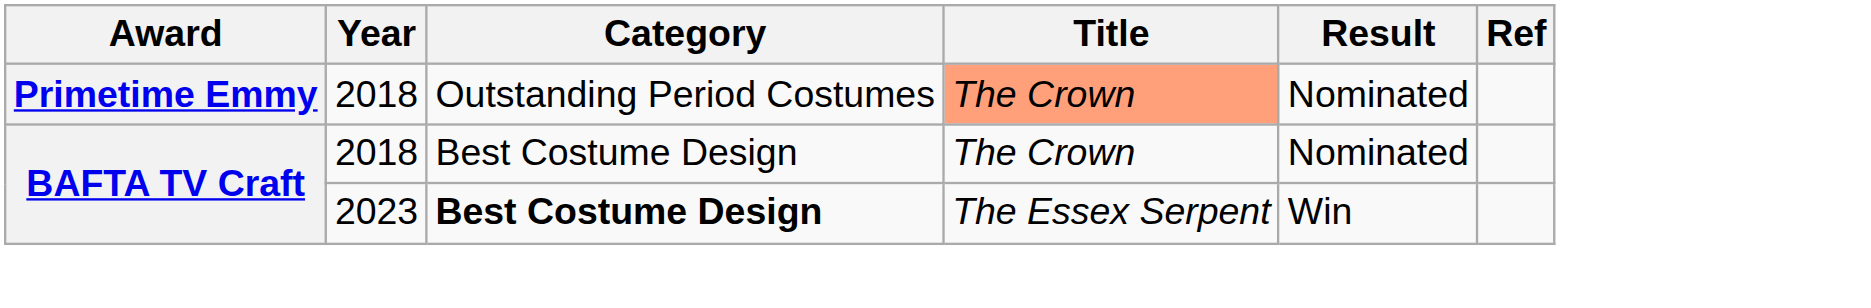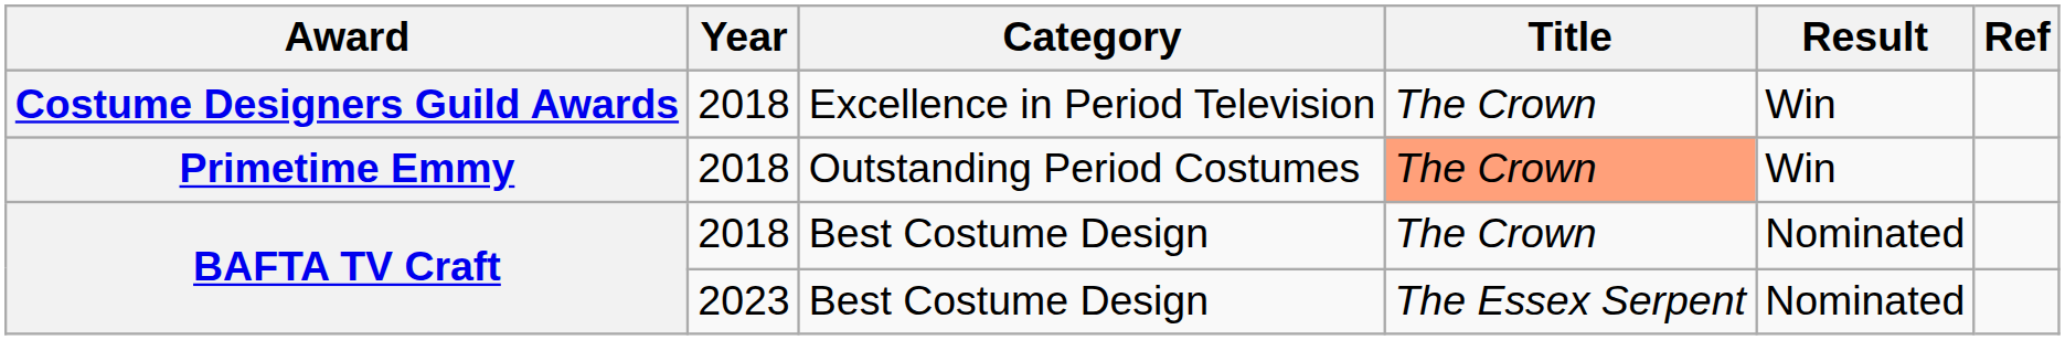+ row: Costume Designers Guild Awards | 2018 | Excellence in Period Television | The Crown | Win
Primetime Emmy | Result: Nominated -> Win
BAFTA TV Craft / 2023 | Category: bold -> normal
BAFTA TV Craft / 2023 | Result: Win -> Nominated
